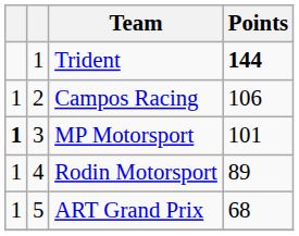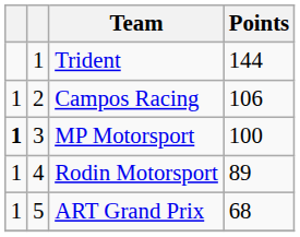Trident | Points: bold -> normal
MP Motorsport | Points: 101 -> 100
